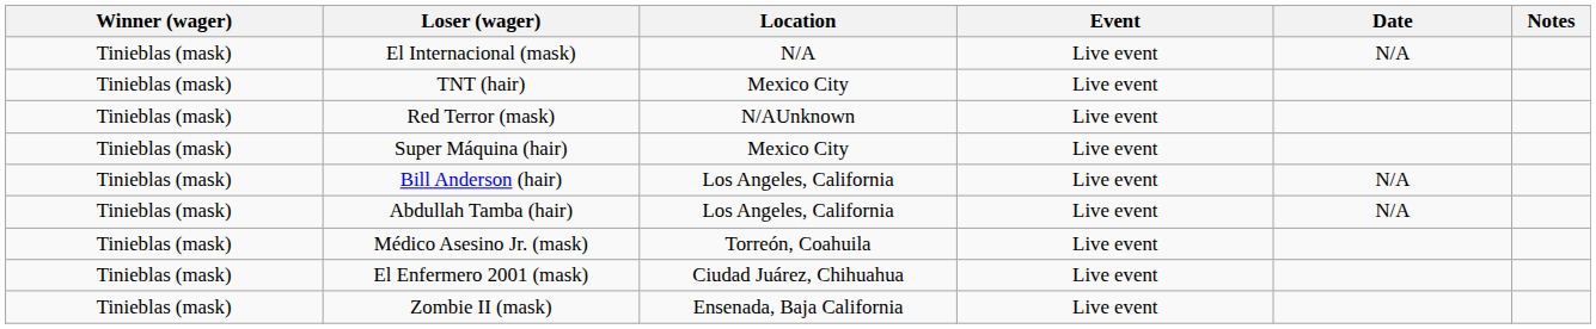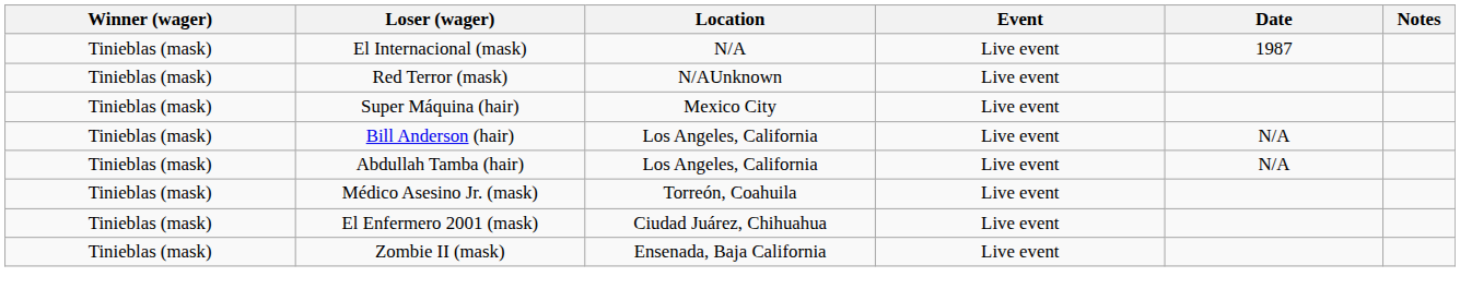El Internacional (mask) | Date: N/A -> 1987
- row: Tinieblas (mask) | TNT (hair) | Mexico City | Live event
